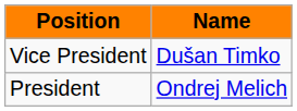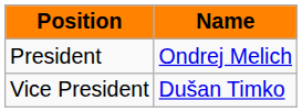rows swapped: President <-> Vice President
